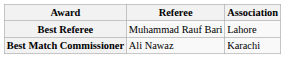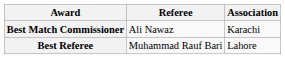rows swapped: Best Match Commissioner <-> Best Referee
